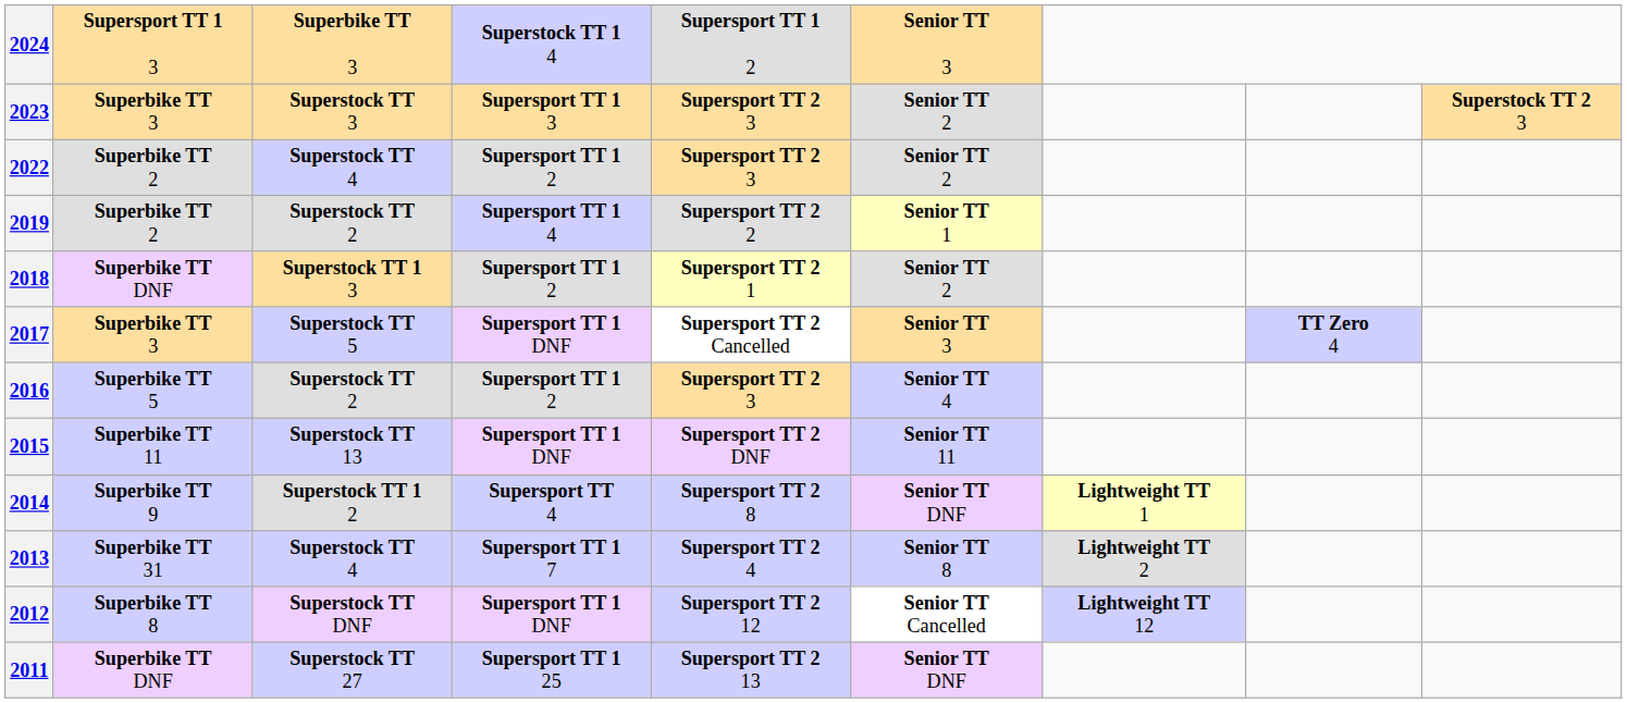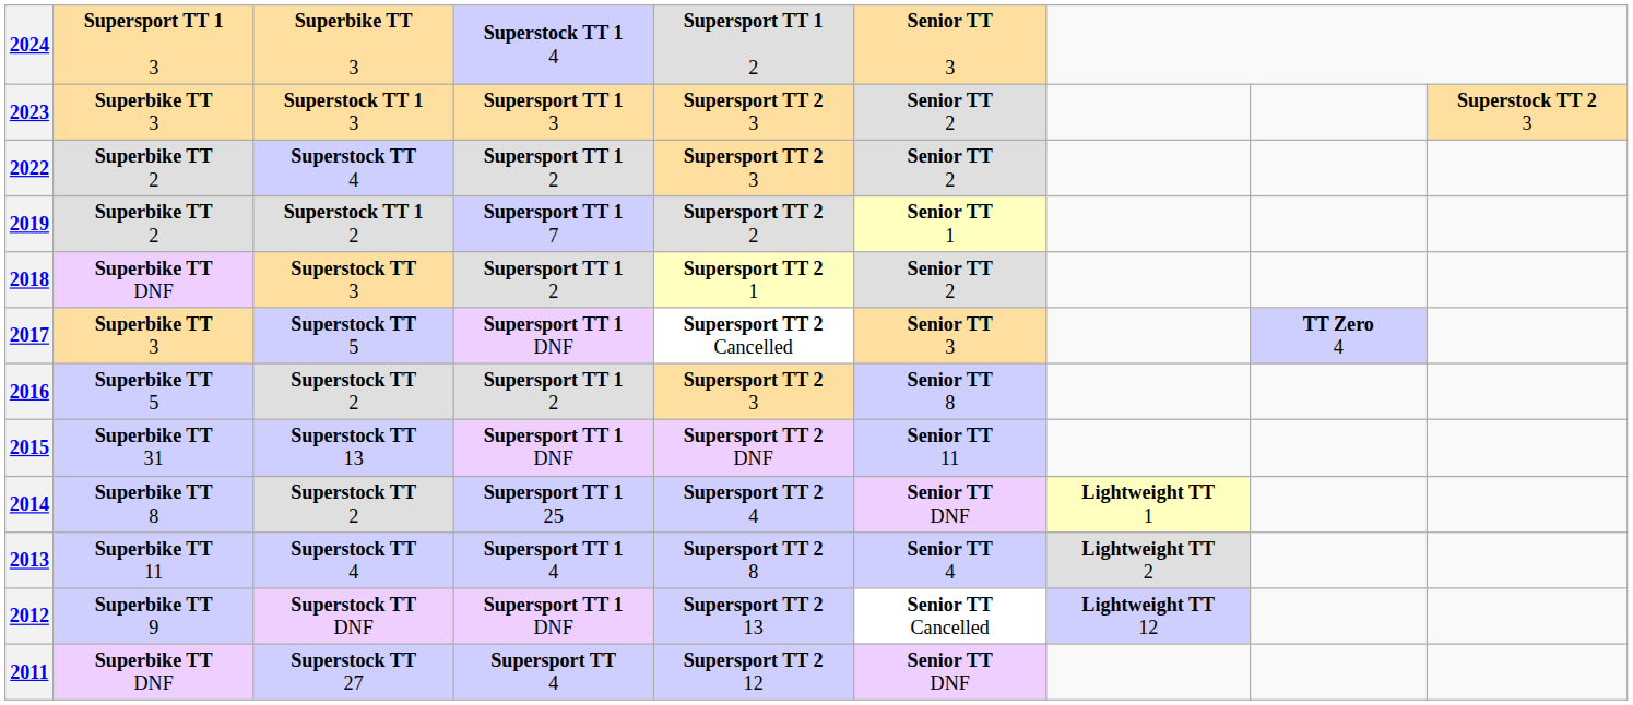2023 | column 3: Superstock TT 3 -> Superstock TT 1 3
2019 | column 3: Superstock TT 2 -> Superstock TT 1 2
2019 | column 4: Supersport TT 1 4 -> Supersport TT 1 7
2018 | column 3: Superstock TT 1 3 -> Superstock TT 3
2016 | column 6: Senior TT 4 -> Senior TT 8
2015 | column 2: Superbike TT 11 -> Superbike TT 31
2014 | column 2: Superbike TT 9 -> Superbike TT 8
2014 | column 3: Superstock TT 1 2 -> Superstock TT 2
2014 | column 4: Supersport TT 4 -> Supersport TT 1 25
2014 | column 5: Supersport TT 2 8 -> Supersport TT 2 4
2013 | column 2: Superbike TT 31 -> Superbike TT 11
2013 | column 4: Supersport TT 1 7 -> Supersport TT 1 4
2013 | column 5: Supersport TT 2 4 -> Supersport TT 2 8
2013 | column 6: Senior TT 8 -> Senior TT 4
2012 | column 2: Superbike TT 8 -> Superbike TT 9
2012 | column 5: Supersport TT 2 12 -> Supersport TT 2 13
2011 | column 4: Supersport TT 1 25 -> Supersport TT 4
2011 | column 5: Supersport TT 2 13 -> Supersport TT 2 12
